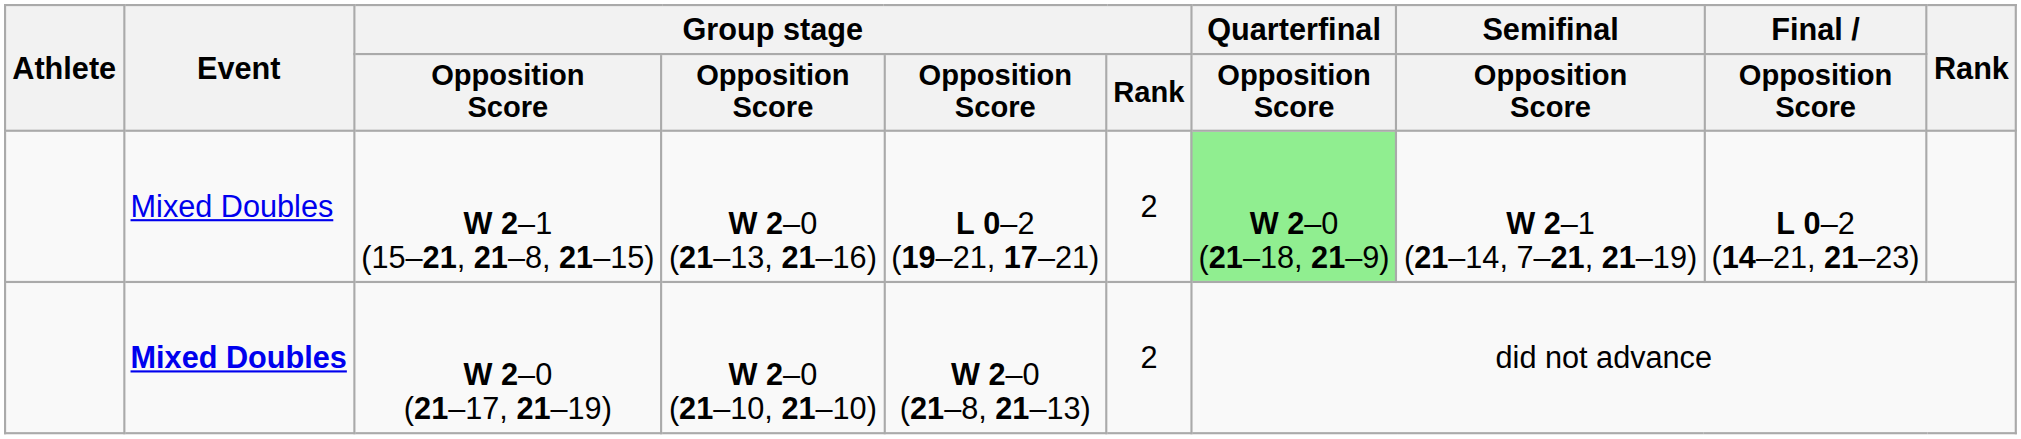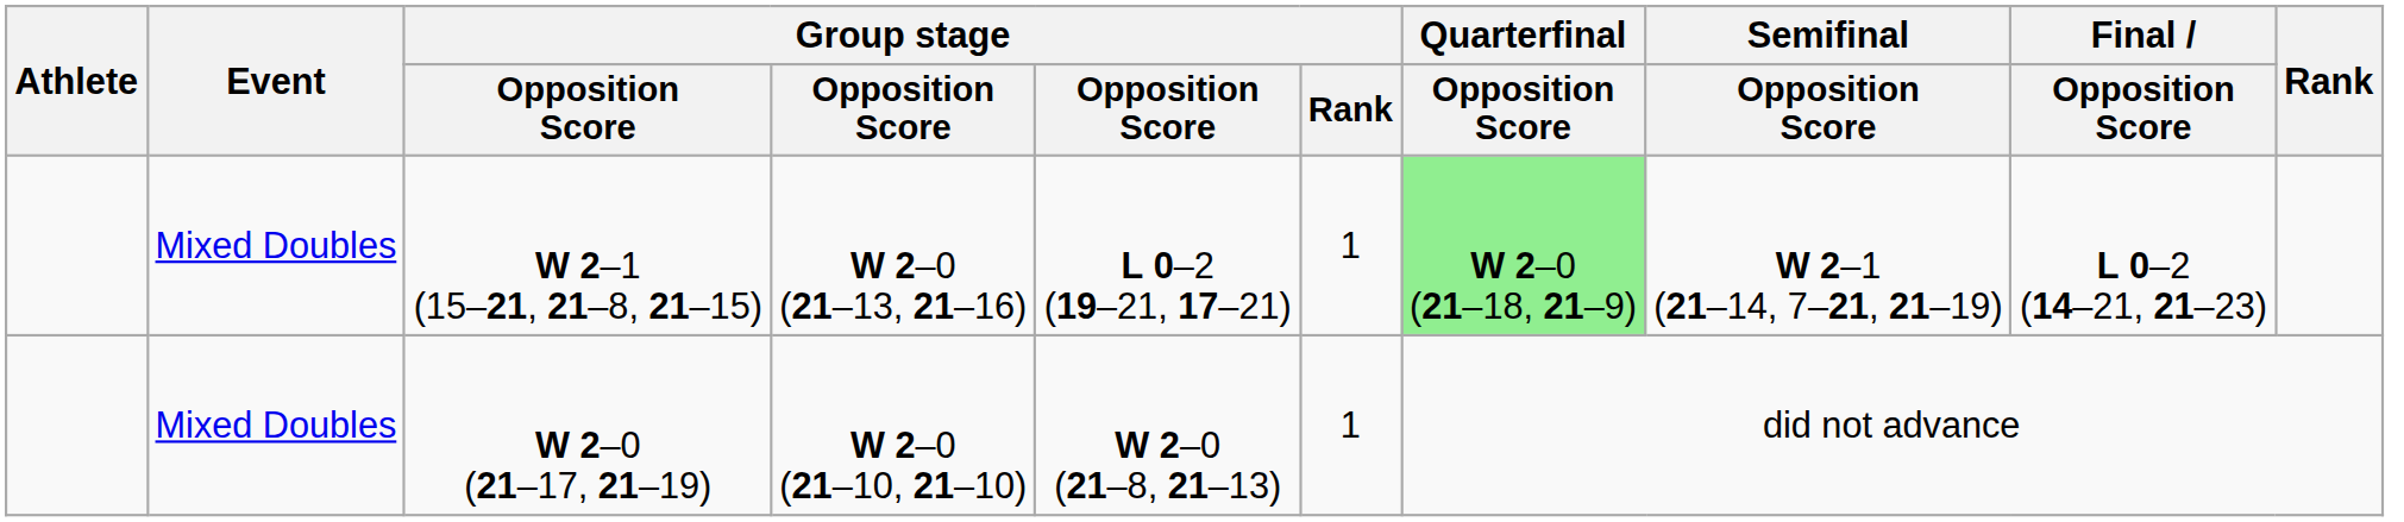W 2–1 (15–21, 21–8, 21–15) | Group stage / Rank: 2 -> 1
W 2–0 (21–17, 21–19) | Event: bold -> normal
W 2–0 (21–17, 21–19) | Group stage / Rank: 2 -> 1
